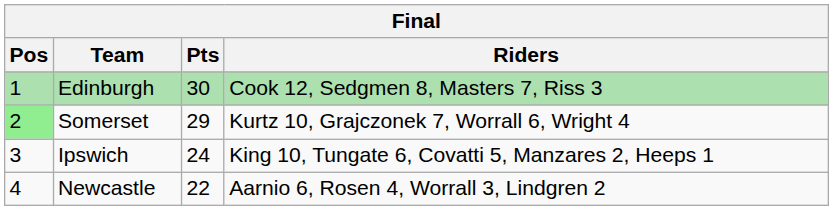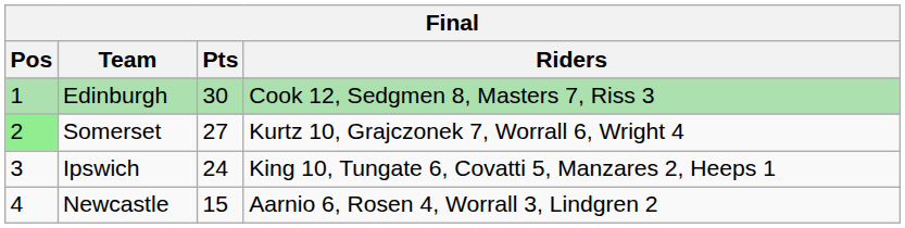Somerset | Pts: 29 -> 27
Newcastle | Pts: 22 -> 15
